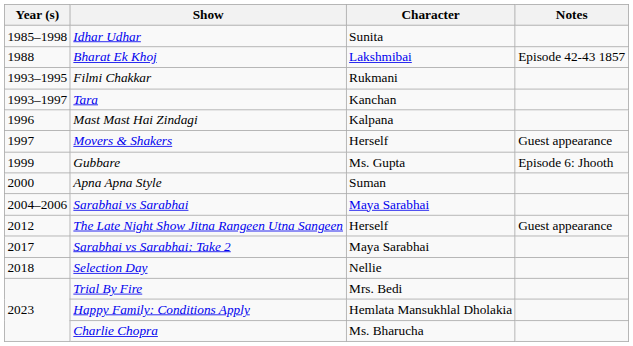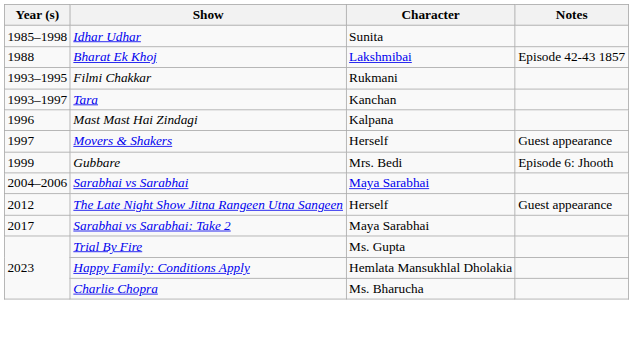Gubbare | Character: Ms. Gupta -> Mrs. Bedi
- row: 2000 | Apna Apna Style | Suman
- row: 2018 | Selection Day | Nellie
Trial By Fire | Character: Mrs. Bedi -> Ms. Gupta
